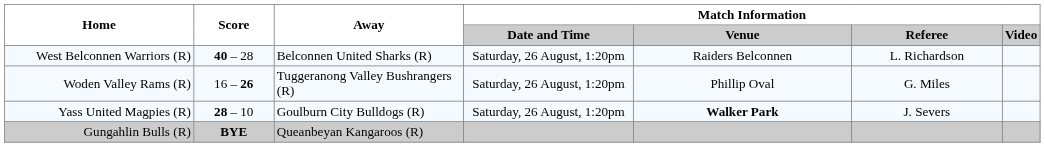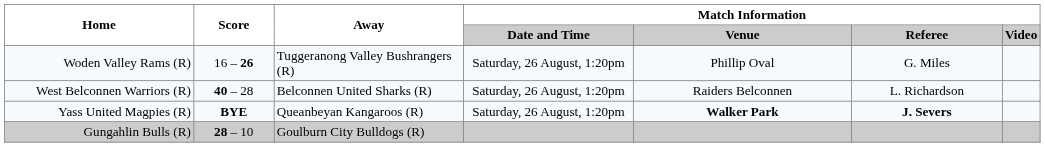rows swapped: Woden Valley Rams (R) <-> West Belconnen Warriors (R)
Yass United Magpies (R) | Score: 28 – 10 -> BYE
Yass United Magpies (R) | Away: Goulburn City Bulldogs (R) -> Queanbeyan Kangaroos (R)
Yass United Magpies (R) | Match Information / Referee: normal -> bold
Gungahlin Bulls (R) | Score: BYE -> 28 – 10
Gungahlin Bulls (R) | Away: Queanbeyan Kangaroos (R) -> Goulburn City Bulldogs (R)
